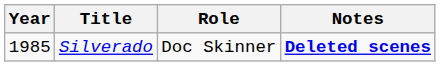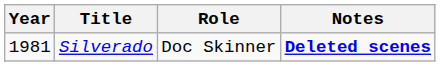Silverado | Year: 1985 -> 1981
